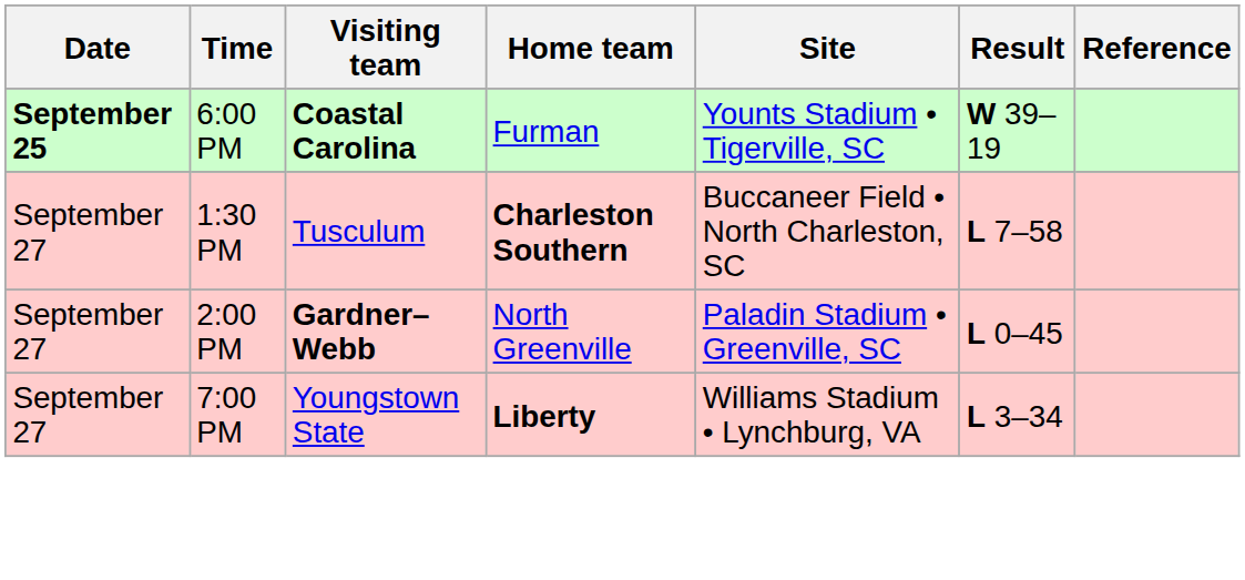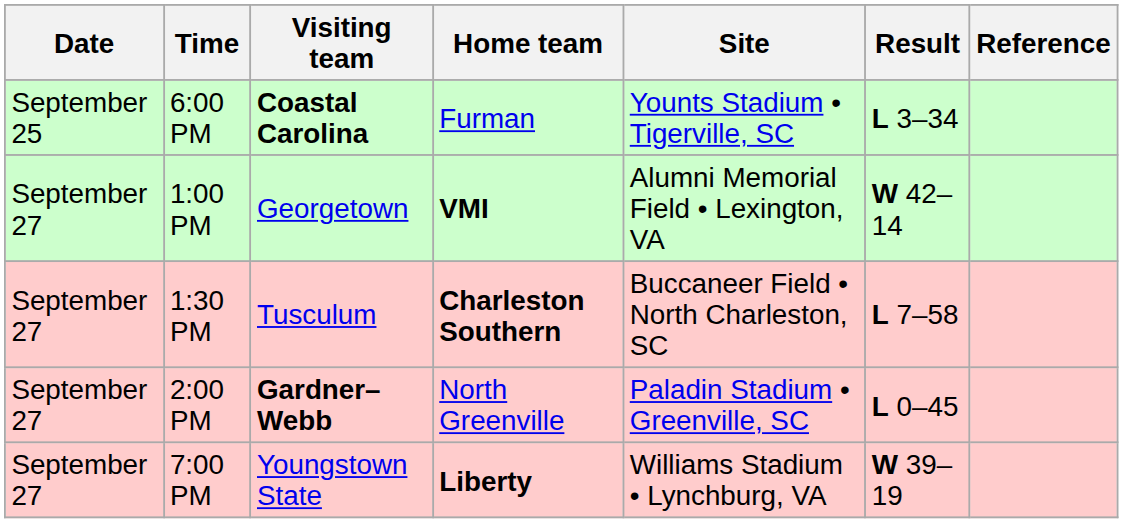6:00 PM | Date: bold -> normal
6:00 PM | Result: W 39–19 -> L 3–34
+ row: September 27 | 1:00 PM | Georgetown | VMI | Alumni Memorial Field • Lexington, VA | W 42–14
7:00 PM | Result: L 3–34 -> W 39–19
